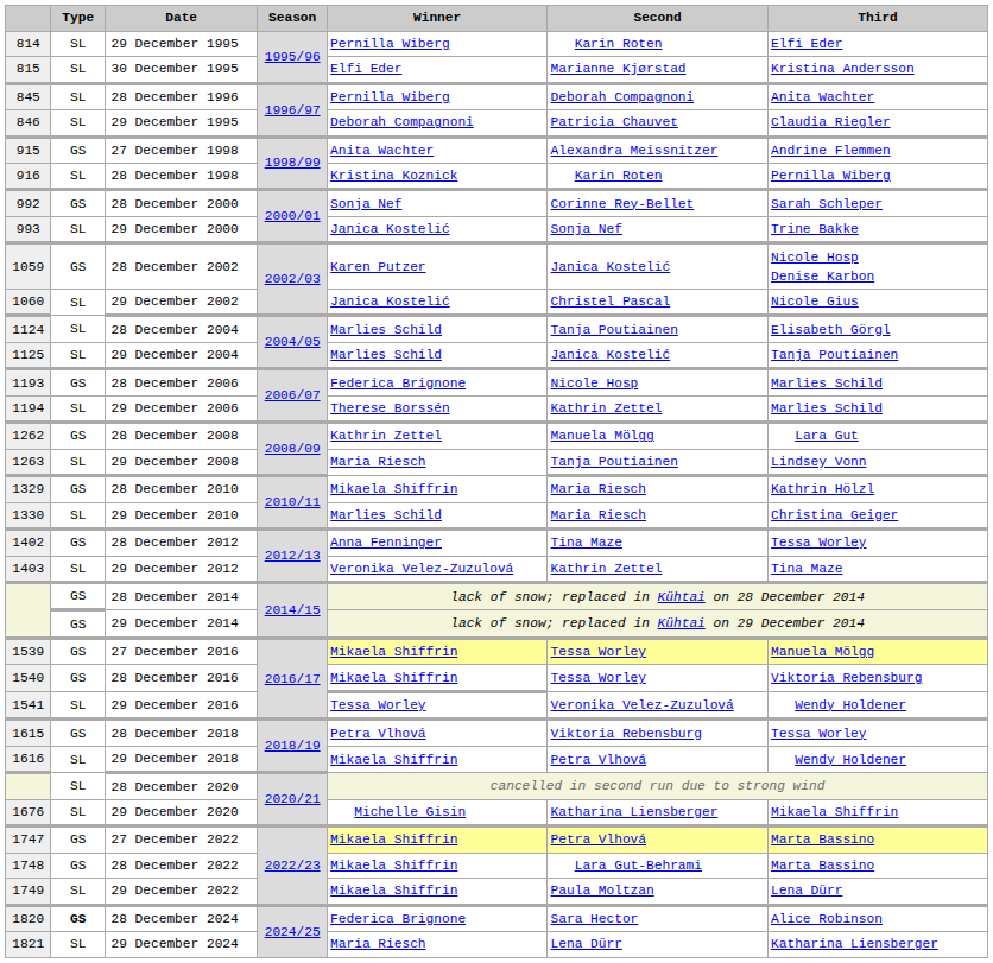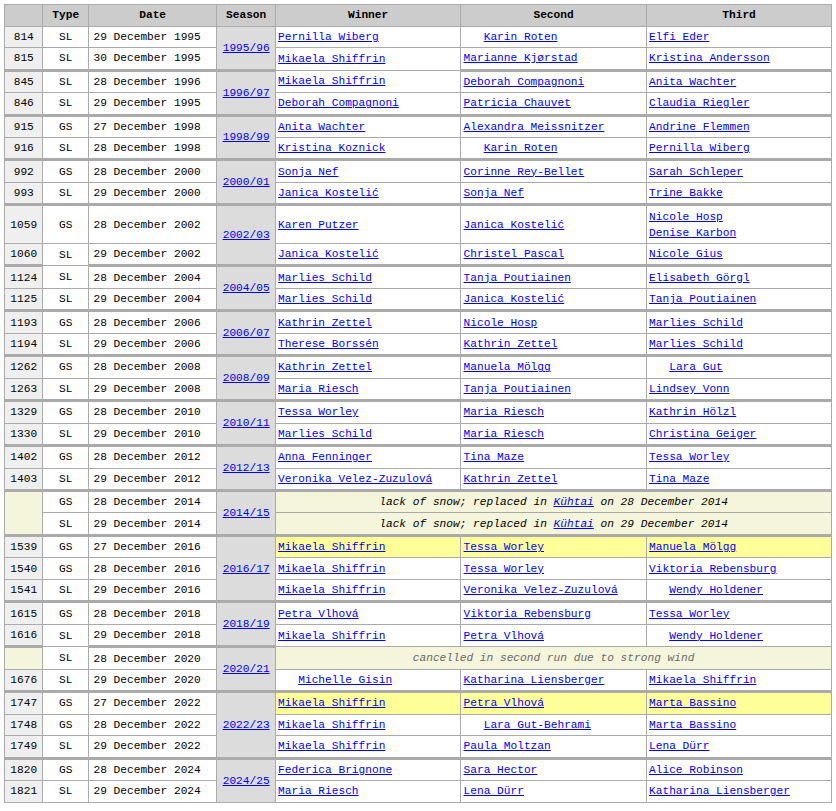30 December 1995 | Winner: Elfi Eder -> Mikaela Shiffrin
28 December 1996 | Winner: Pernilla Wiberg -> Mikaela Shiffrin
28 December 2006 | Winner: Federica Brignone -> Kathrin Zettel
28 December 2010 | Winner: Mikaela Shiffrin -> Tessa Worley
29 December 2014 | Type: GS -> SL
29 December 2016 | Winner: Tessa Worley -> Mikaela Shiffrin
28 December 2024 | Type: bold -> normal
